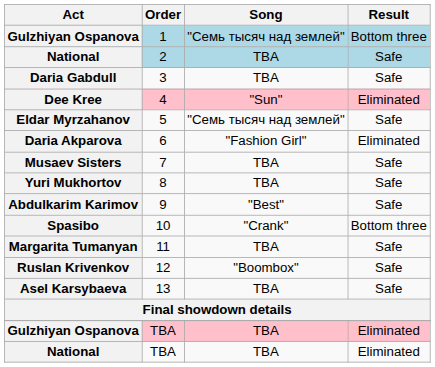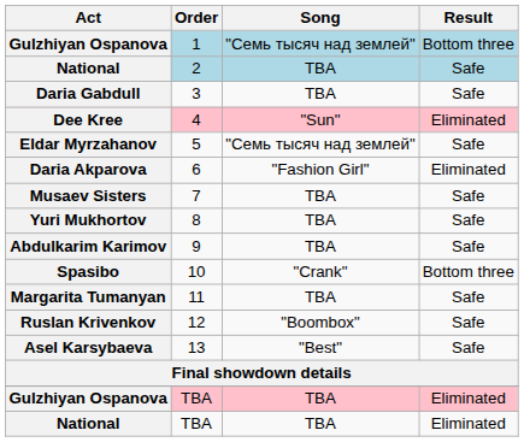9 | Song: "Best" -> TBA
13 | Song: TBA -> "Best"
